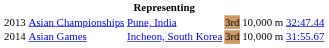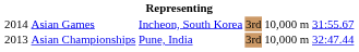rows swapped: Asian Championships <-> Asian Games
